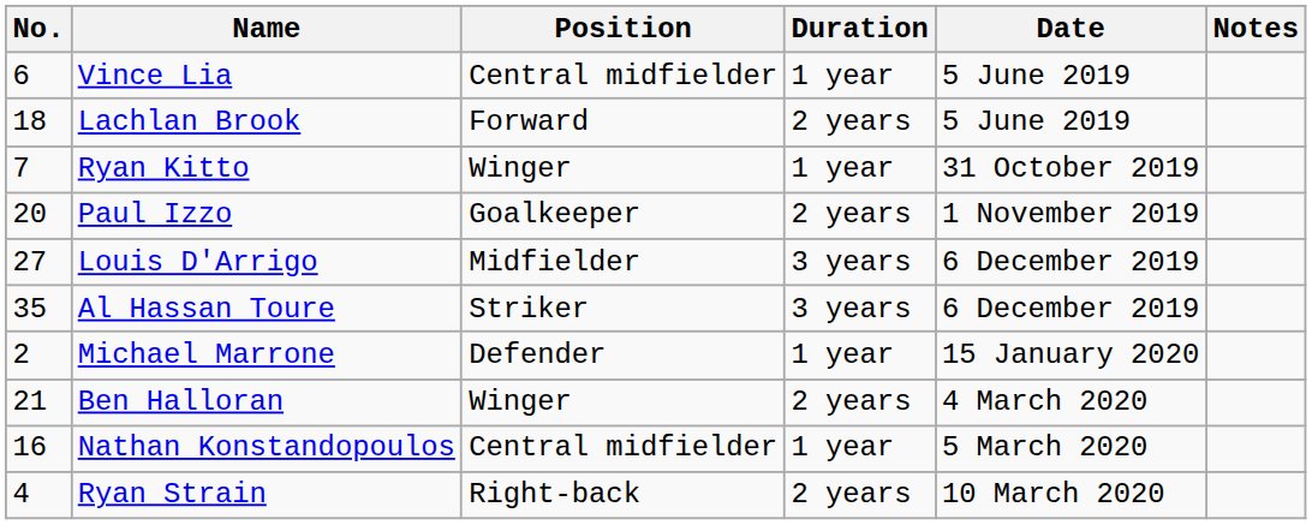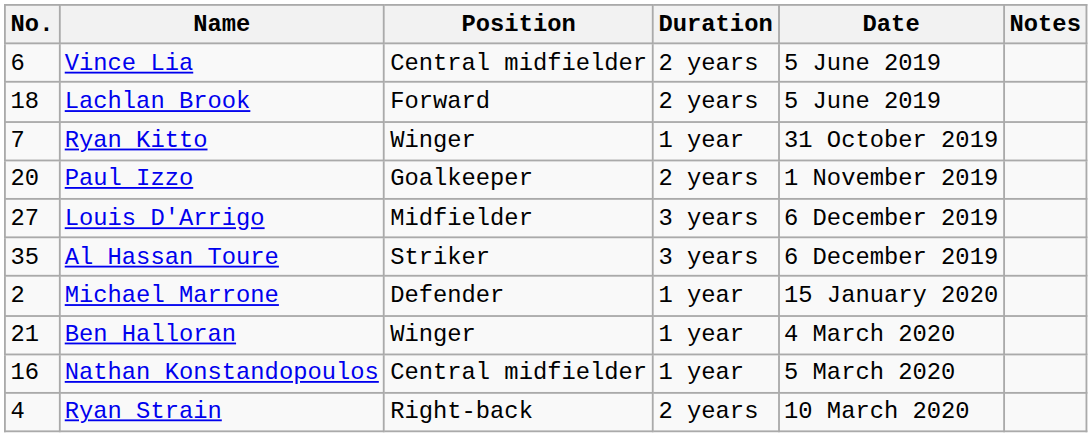Vince Lia | Duration: 1 year -> 2 years
Ben Halloran | Duration: 2 years -> 1 year
